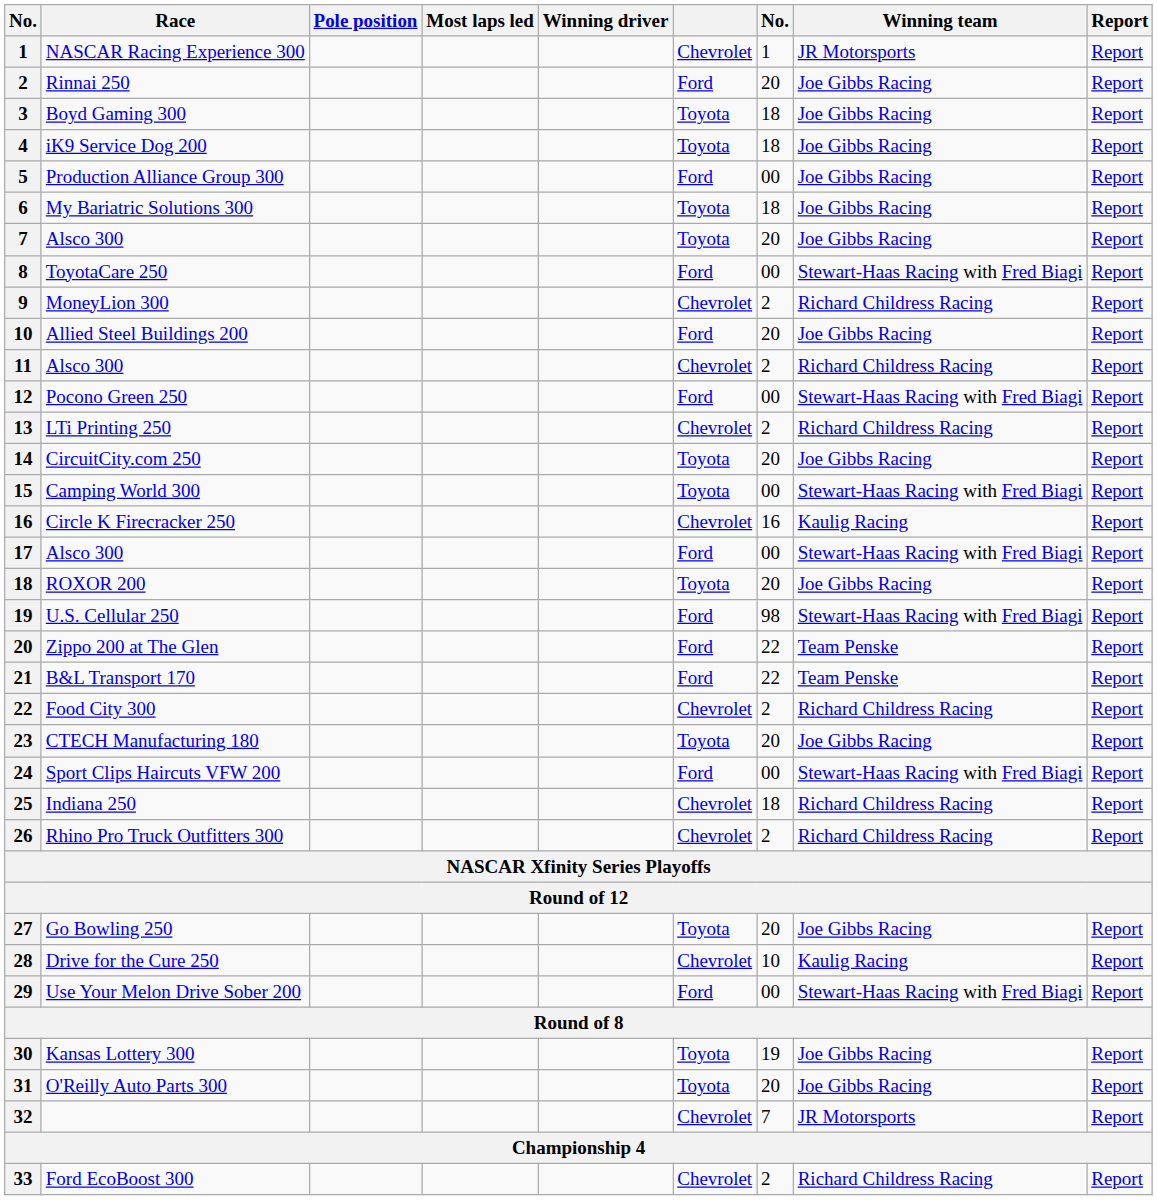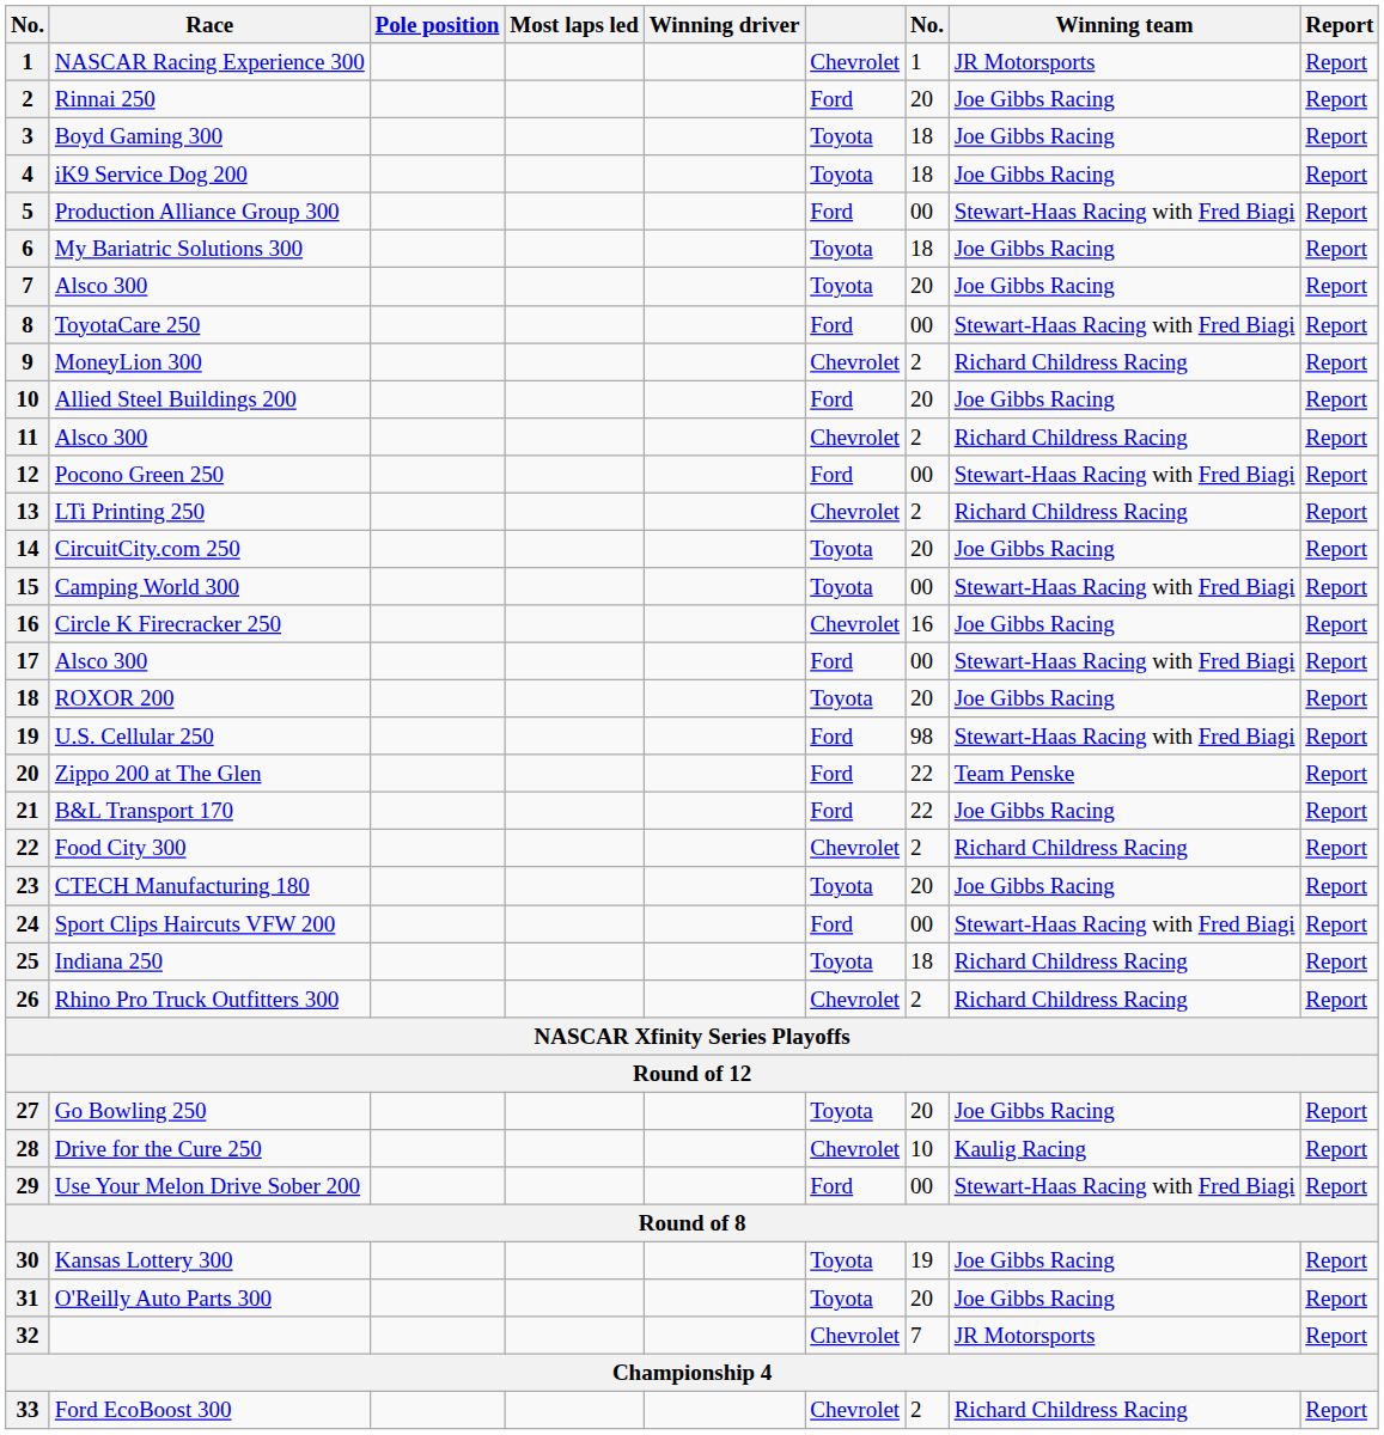Production Alliance Group 300 | Winning team: Joe Gibbs Racing -> Stewart-Haas Racing with Fred Biagi
Circle K Firecracker 250 | Winning team: Kaulig Racing -> Joe Gibbs Racing
B&L Transport 170 | Winning team: Team Penske -> Joe Gibbs Racing
Indiana 250 | column 6: Chevrolet -> Toyota
